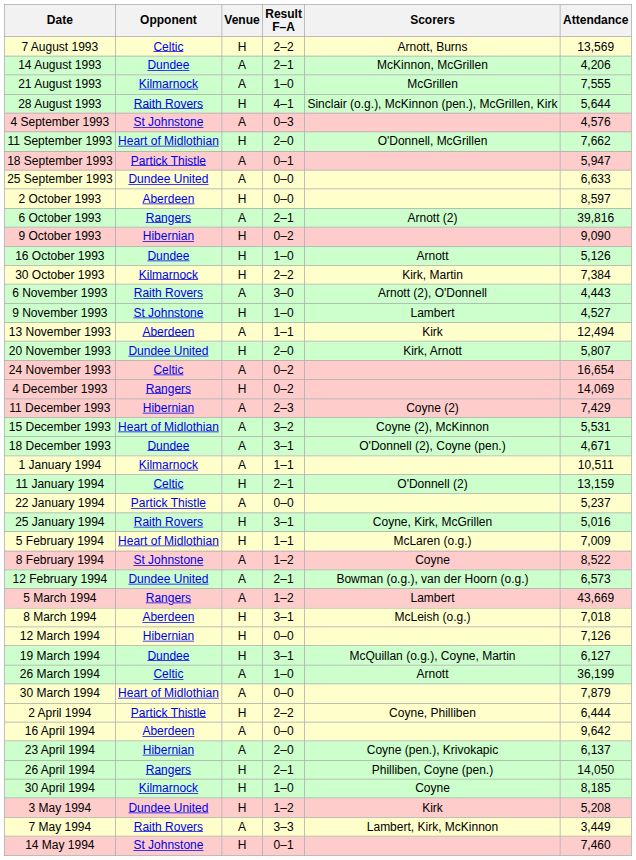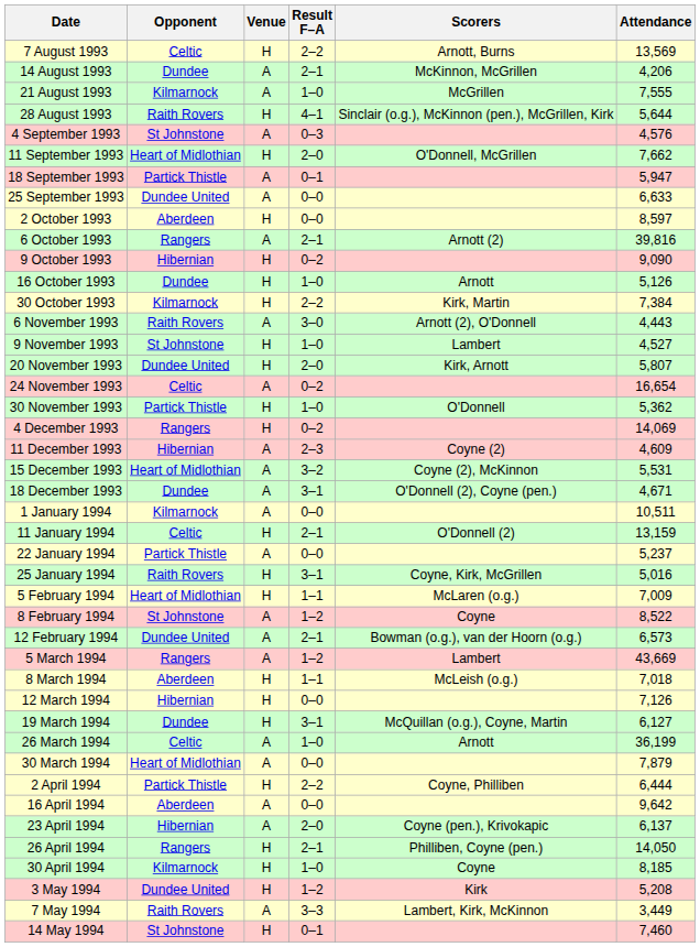- row: 13 November 1993 | Aberdeen | A | 1–1 | Kirk | 12,494
+ row: 30 November 1993 | Partick Thistle | H | 1–0 | O'Donnell | 5,362
11 December 1993 | Attendance: 7,429 -> 4,609
1 January 1994 | Result F–A: 1–1 -> 0–0
8 March 1994 | Result F–A: 3–1 -> 1–1
